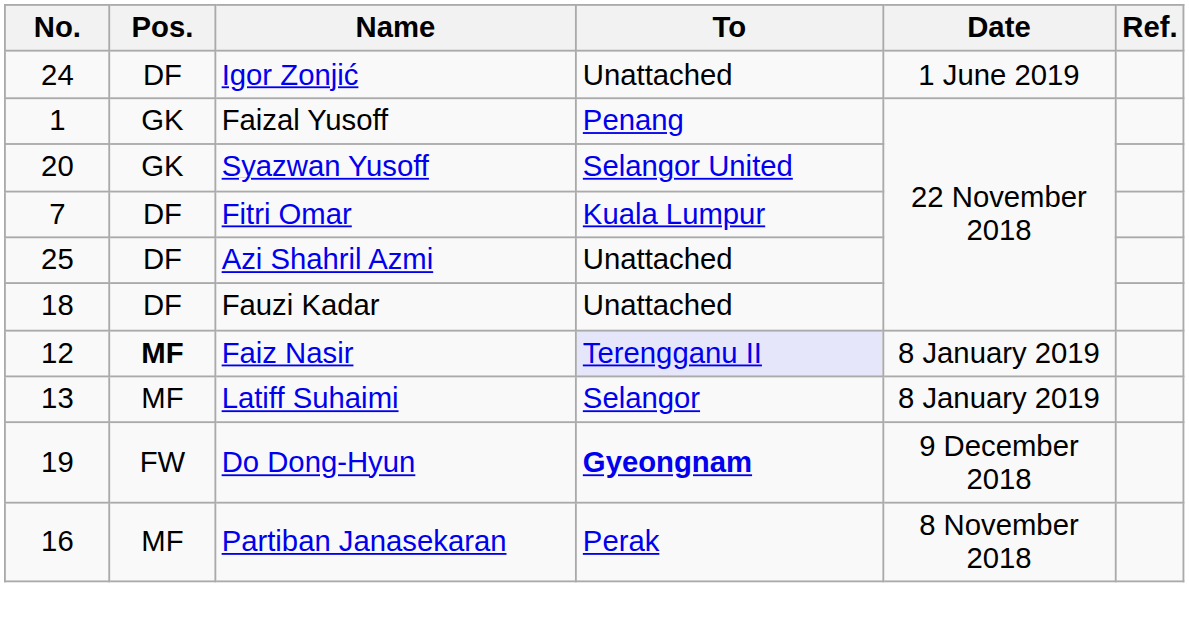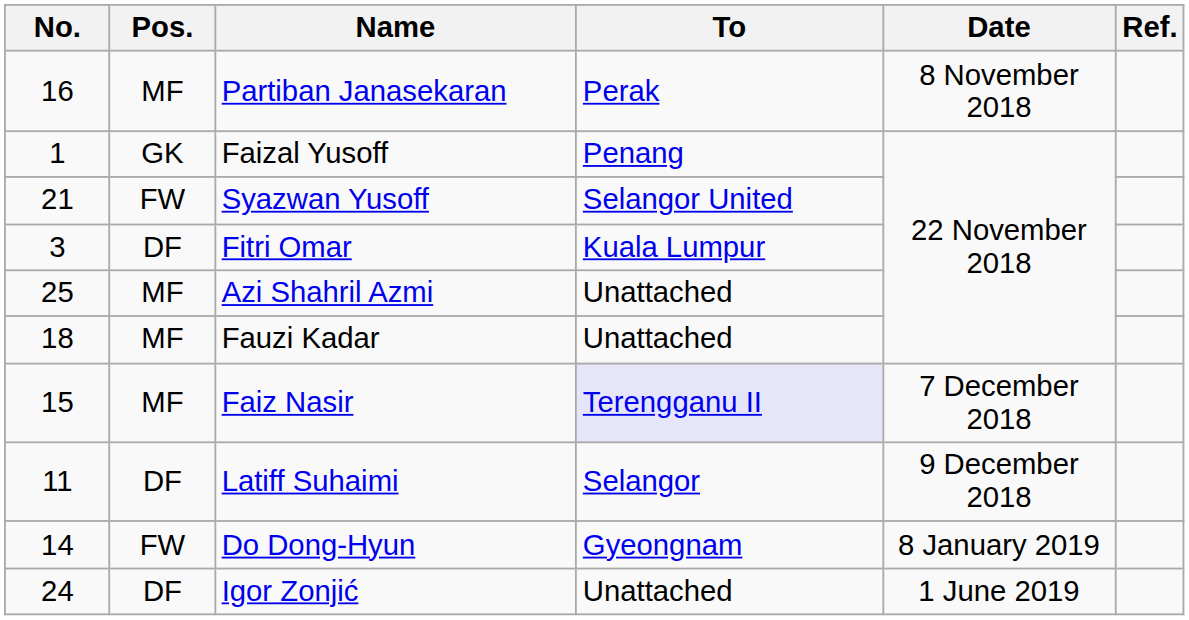rows swapped: Partiban Janasekaran <-> Igor Zonjić
Syazwan Yusoff | No.: 20 -> 21
Syazwan Yusoff | Pos.: GK -> FW
Fitri Omar | No.: 7 -> 3
Azi Shahril Azmi | Pos.: DF -> MF
Fauzi Kadar | Pos.: DF -> MF
Faiz Nasir | No.: 12 -> 15
Faiz Nasir | Pos.: bold -> normal
Faiz Nasir | Date: 8 January 2019 -> 7 December 2018
Latiff Suhaimi | No.: 13 -> 11
Latiff Suhaimi | Pos.: MF -> DF
Latiff Suhaimi | Date: 8 January 2019 -> 9 December 2018
Do Dong-Hyun | No.: 19 -> 14
Do Dong-Hyun | To: bold -> normal
Do Dong-Hyun | Date: 9 December 2018 -> 8 January 2019
